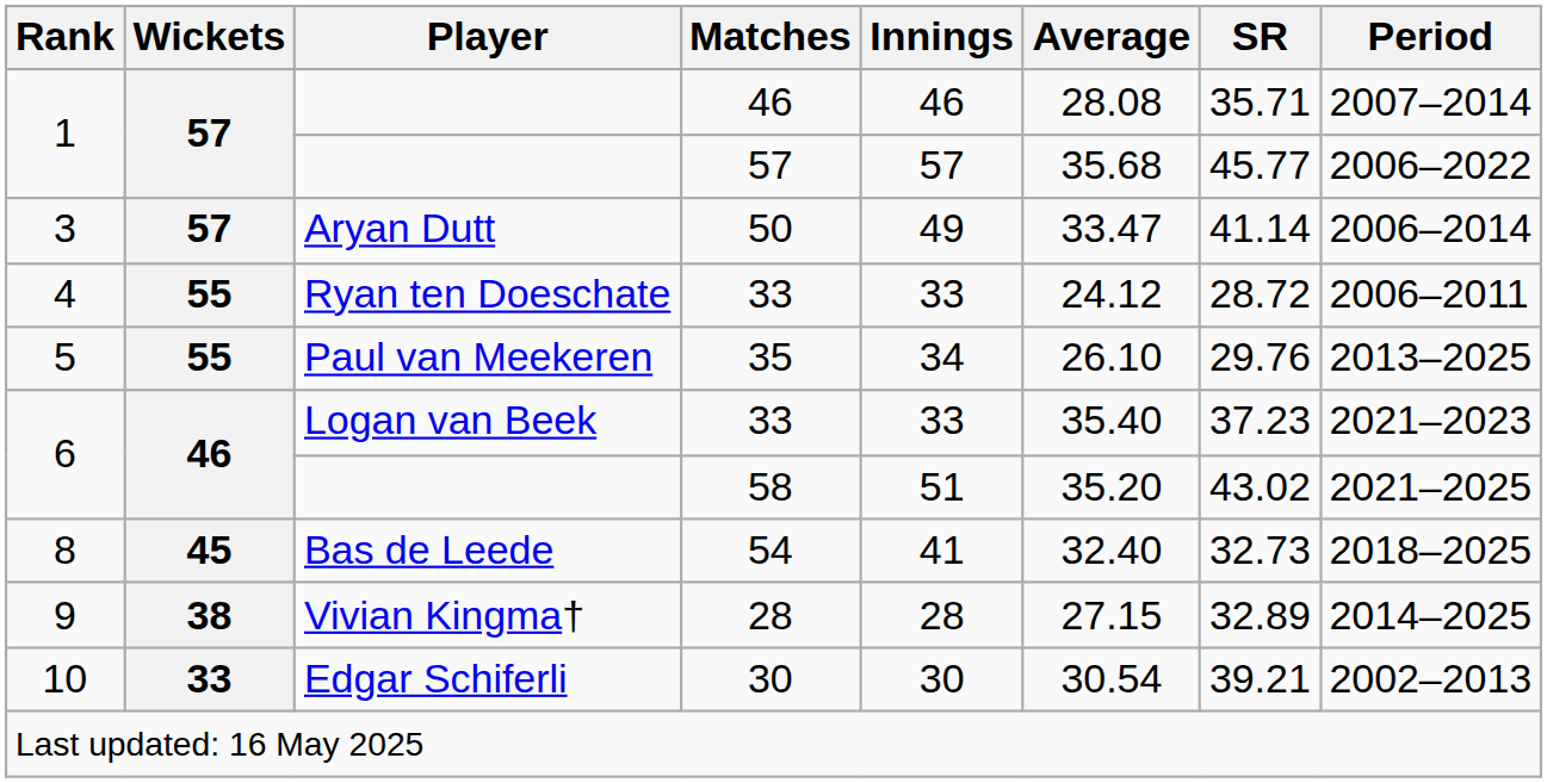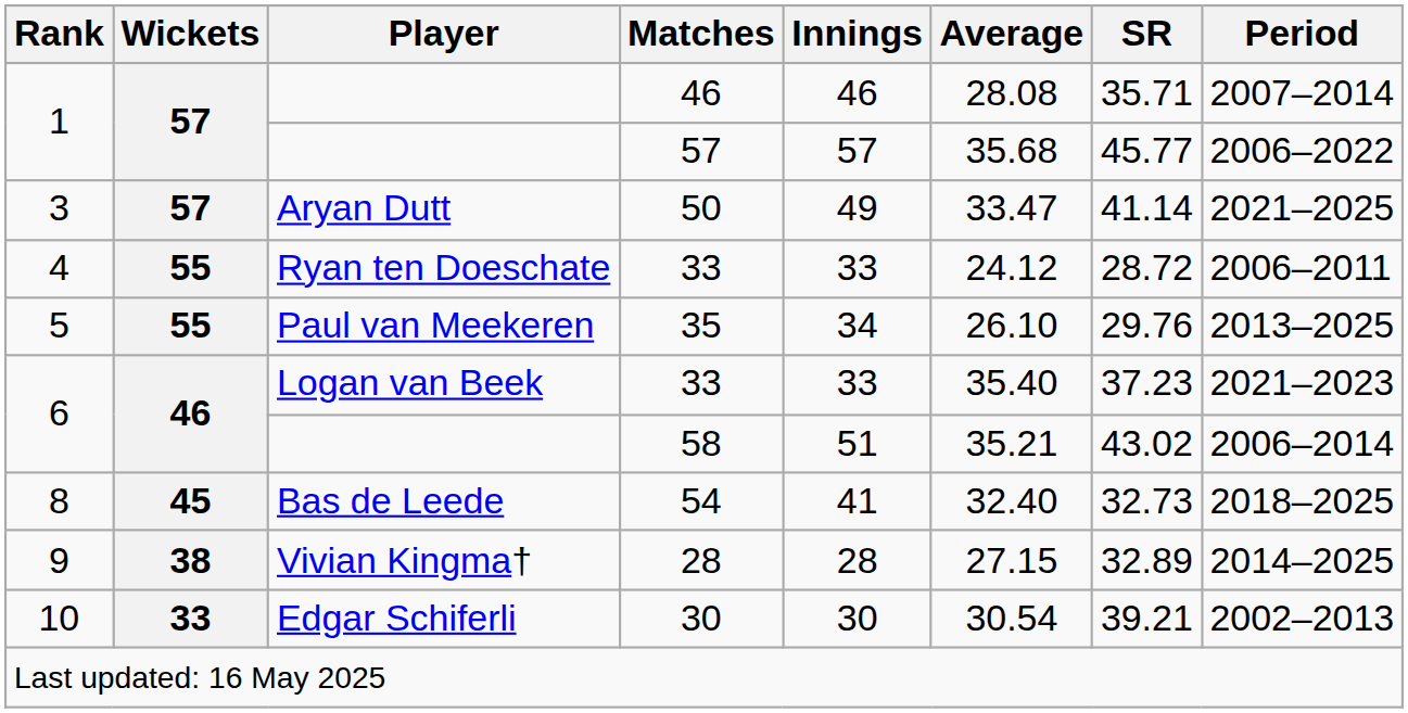50 | Period: 2006–2014 -> 2021–2025
58 | Average: 35.20 -> 35.21
58 | Period: 2021–2025 -> 2006–2014
